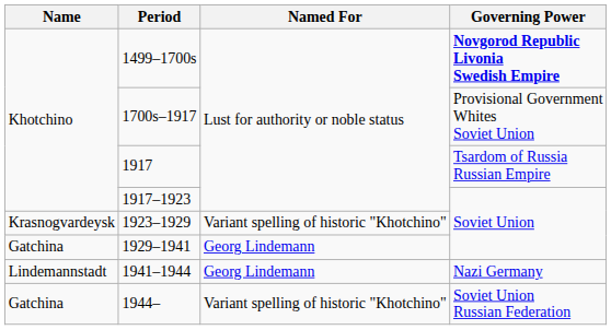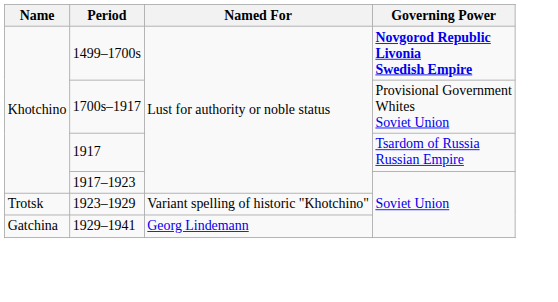1923–1929 | Name: Krasnogvardeysk -> Trotsk
- row: Lindemannstadt | 1941–1944 | Georg Lindemann | Nazi Germany
- row: Gatchina | 1944– | Variant spelling of historic "Khotchino" | Soviet Union Russian Federation
